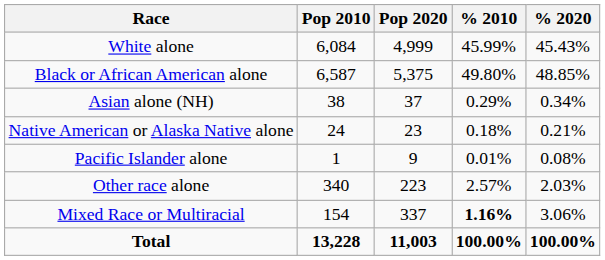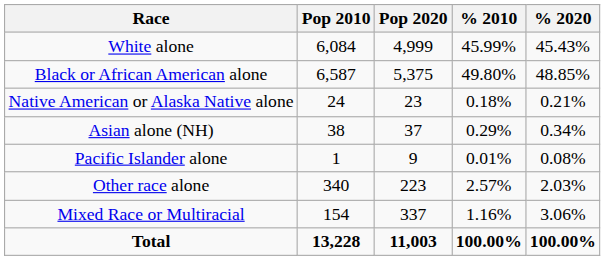rows swapped: Native American or Alaska Native alone <-> Asian alone (NH)
Mixed Race or Multiracial | % 2010: bold -> normal
